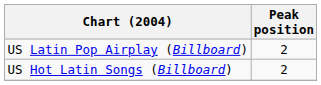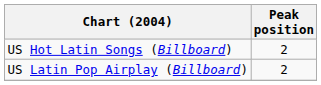rows swapped: US Hot Latin Songs (Billboard) <-> US Latin Pop Airplay (Billboard)
